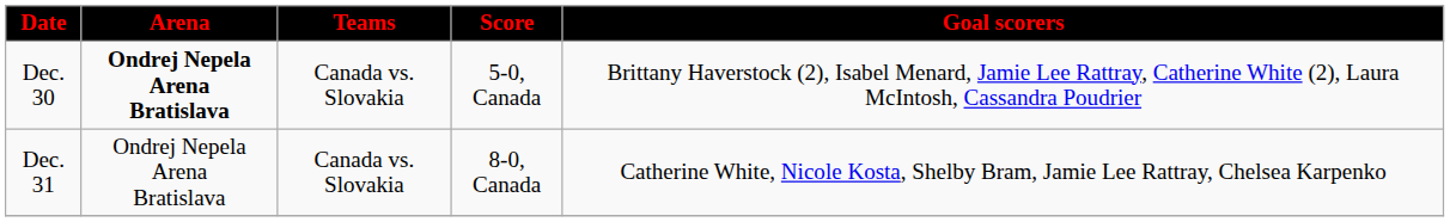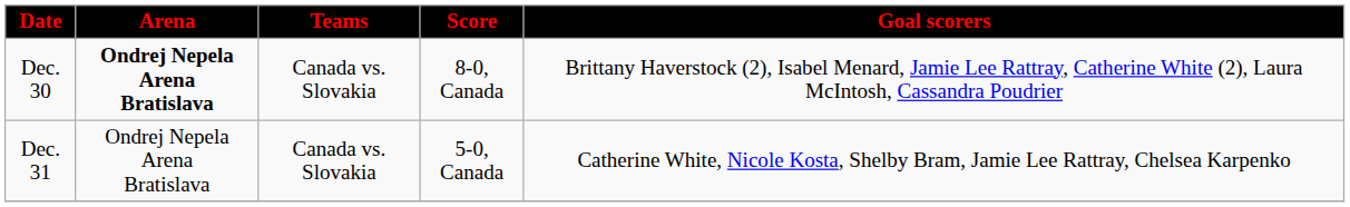Dec. 30 | Score: 5-0, Canada -> 8-0, Canada
Dec. 31 | Score: 8-0, Canada -> 5-0, Canada
